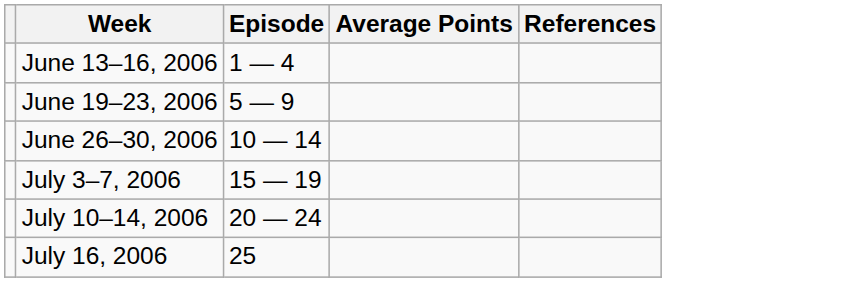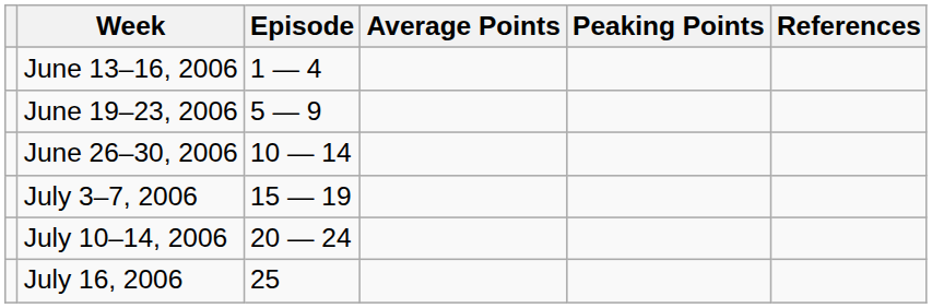+ column: Peaking Points
